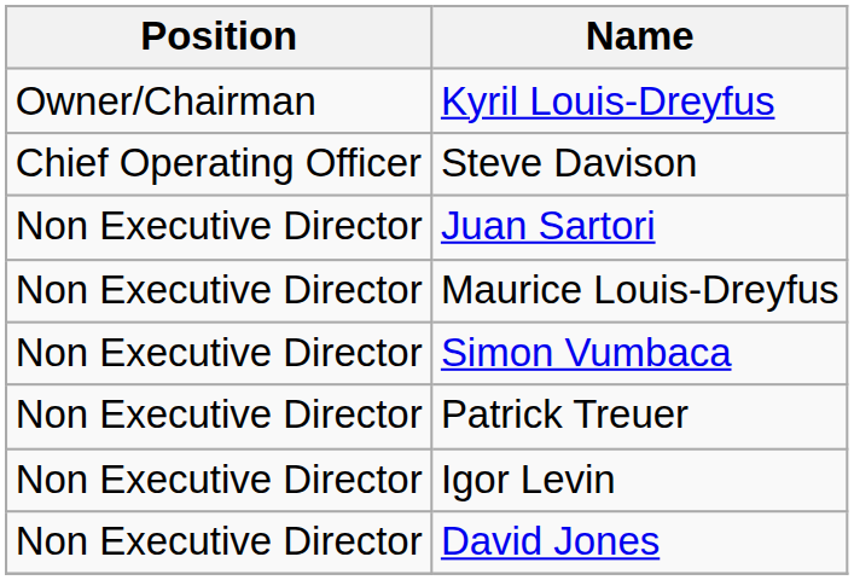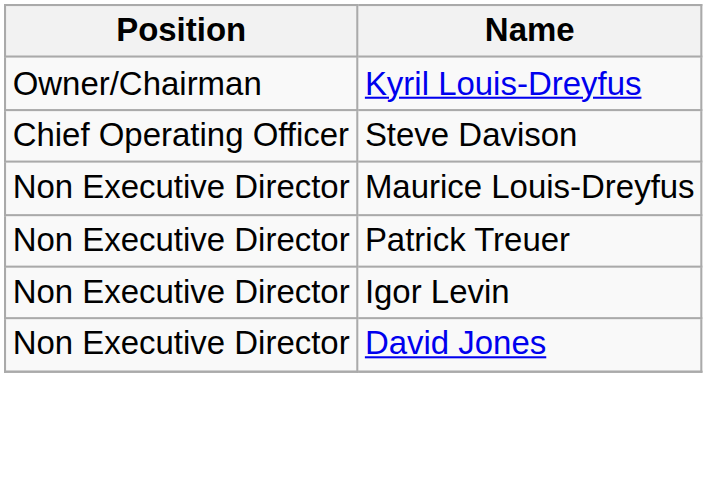- row: Non Executive Director | Juan Sartori
- row: Non Executive Director | Simon Vumbaca
